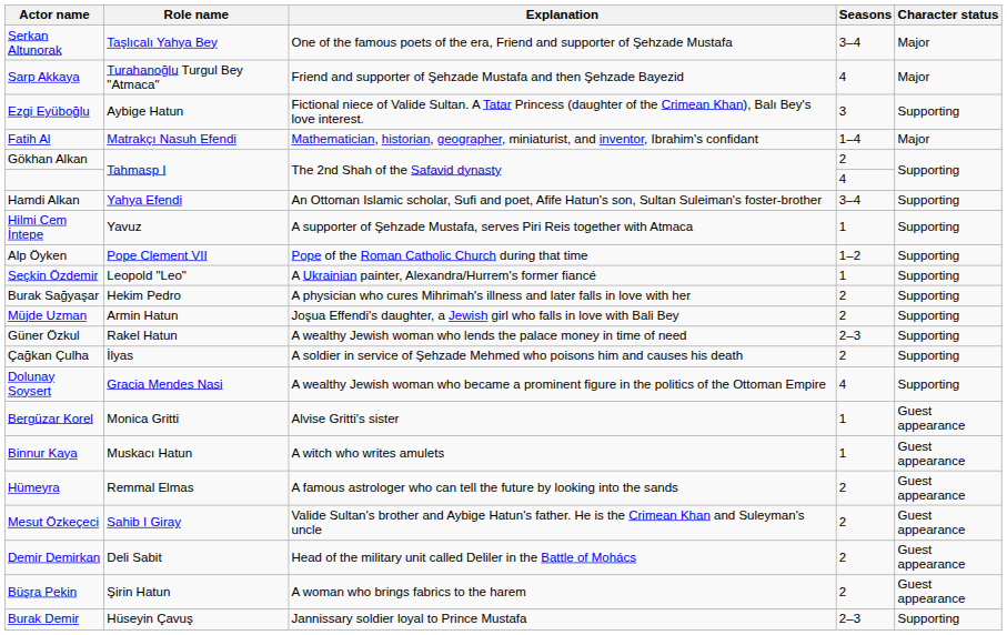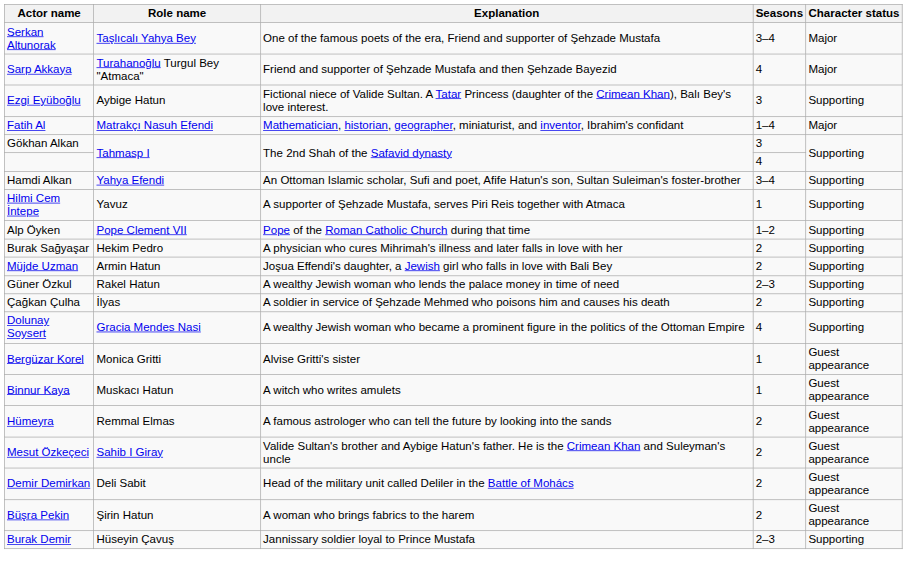Gökhan Alkan | Seasons: 2 -> 3
- row: Seçkin Özdemir | Leopold "Leo" | A Ukrainian painter, Alexandra/Hurrem's former fiancé | 1 | Supporting
